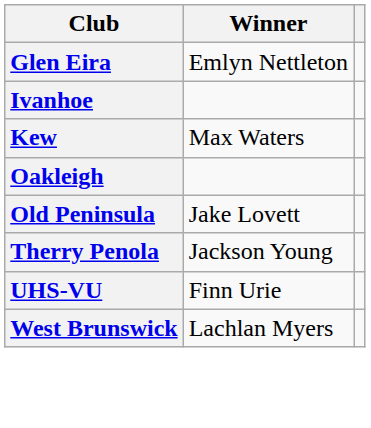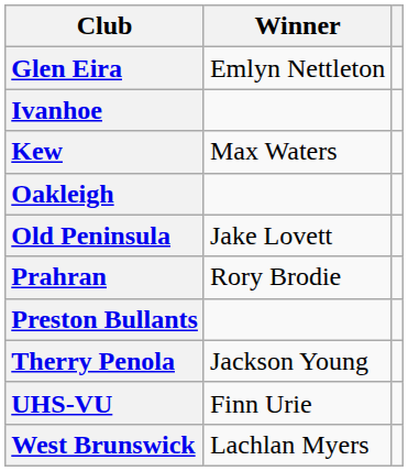+ row: Prahran | Rory Brodie
+ row: Preston Bullants
